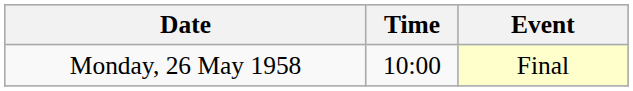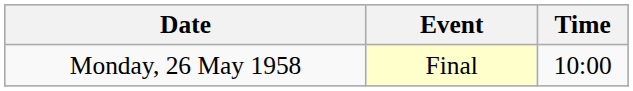columns swapped: Time <-> Event
